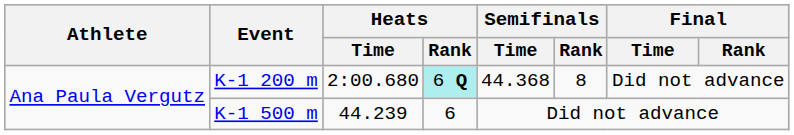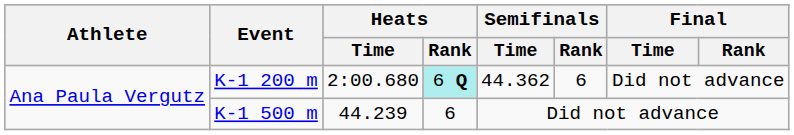K-1 200 m | Semifinals / Time: 44.368 -> 44.362
K-1 200 m | Semifinals / Rank: 8 -> 6
